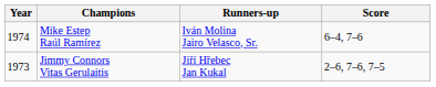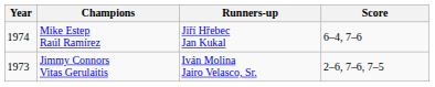Mike Estep Raúl Ramírez | Runners-up: Iván Molina Jairo Velasco, Sr. -> Jiří Hřebec Jan Kukal
Jimmy Connors Vitas Gerulaitis | Runners-up: Jiří Hřebec Jan Kukal -> Iván Molina Jairo Velasco, Sr.
